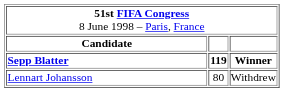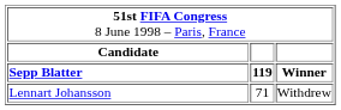Lennart Johansson | column 2: 80 -> 71
